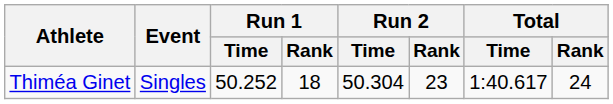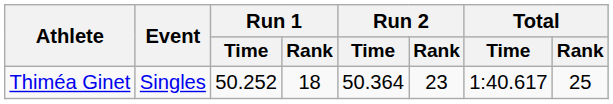Thiméa Ginet | Run 2 / Time: 50.304 -> 50.364
Thiméa Ginet | Total / Rank: 24 -> 25
